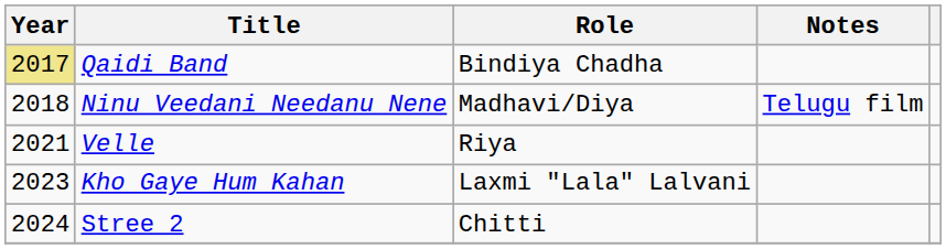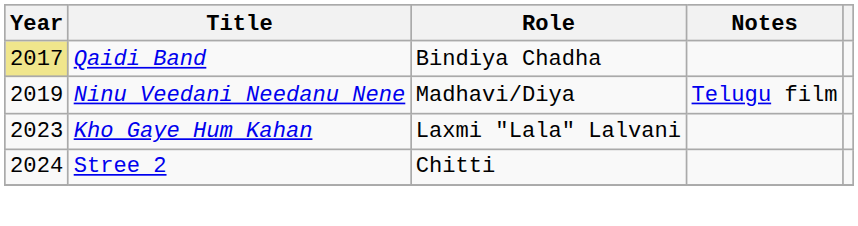Ninu Veedani Needanu Nene | Year: 2018 -> 2019
- row: 2021 | Velle | Riya
